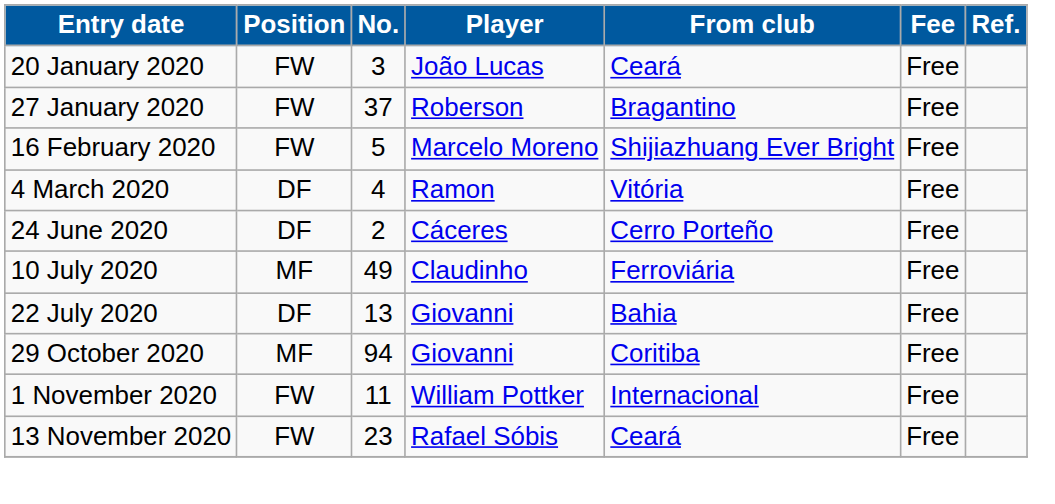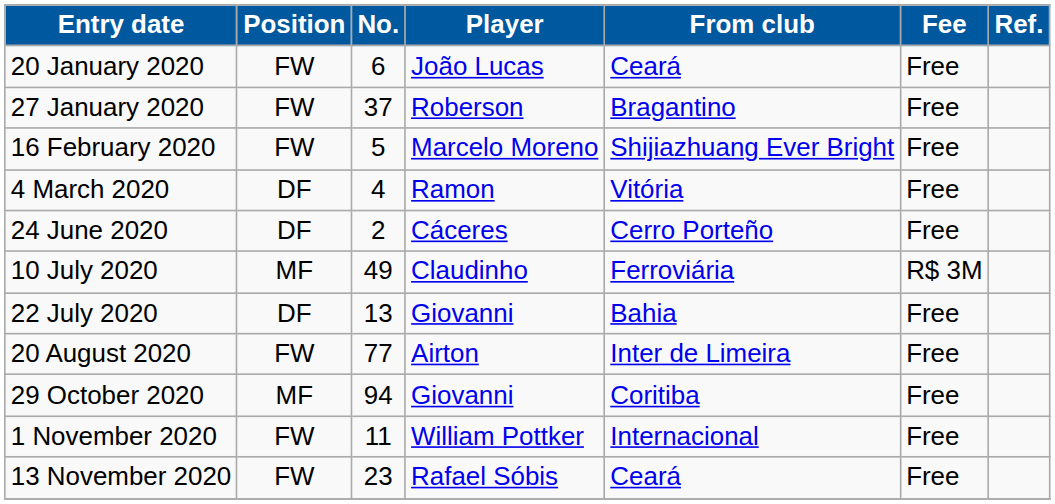20 January 2020 | No.: 3 -> 6
10 July 2020 | Fee: Free -> R$ 3M
+ row: 20 August 2020 | FW | 77 | Airton | Inter de Limeira | Free
